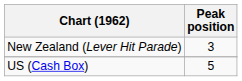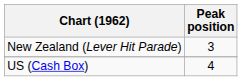US (Cash Box) | Peak position: 5 -> 4
